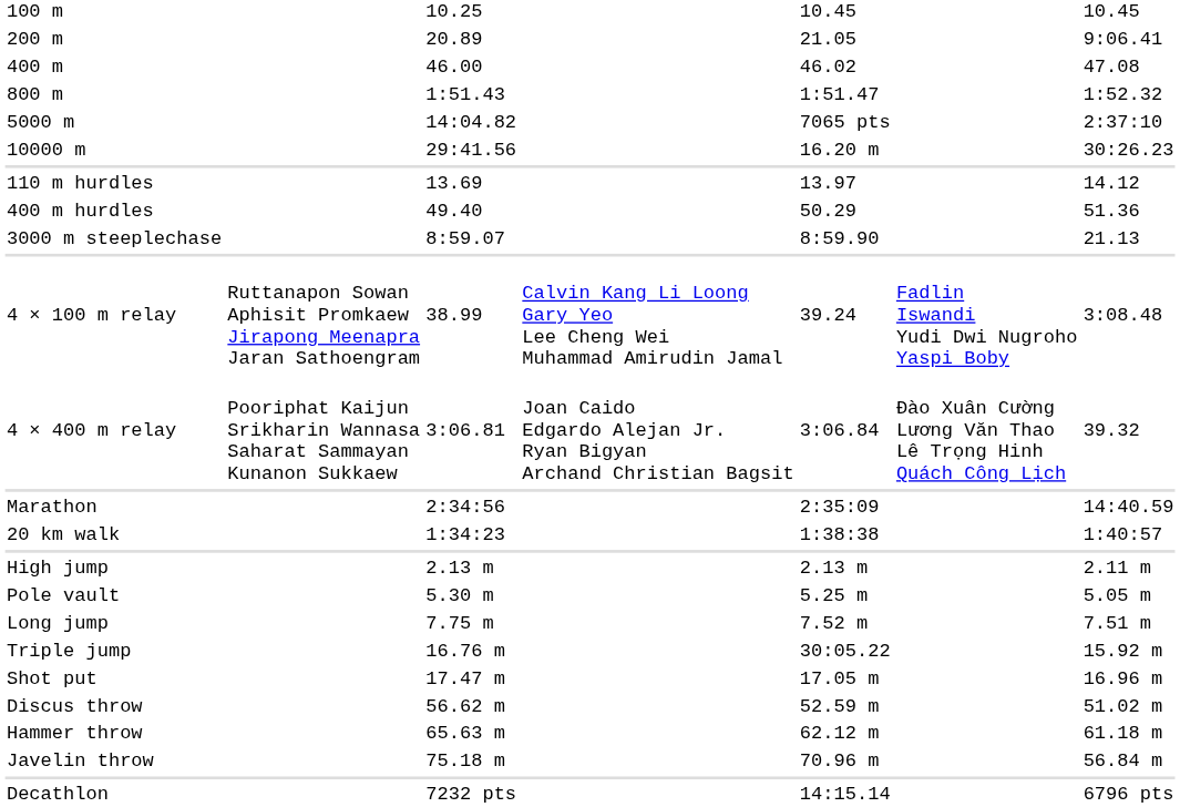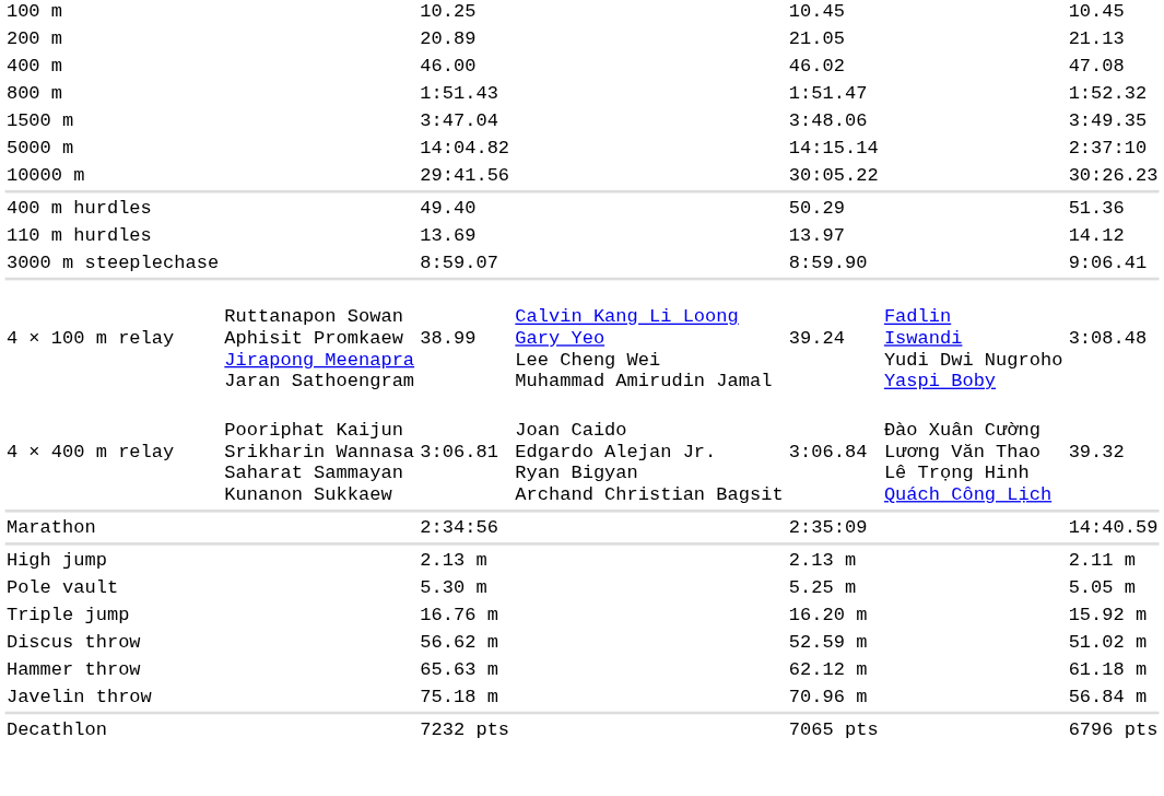200 m | column 7: 9:06.41 -> 21.13
+ row: 1500 m | 3:47.04 | 3:48.06 | 3:49.35
5000 m | column 5: 7065 pts -> 14:15.14
10000 m | column 5: 16.20 m -> 30:05.22
rows swapped: 110 m hurdles <-> 400 m hurdles
3000 m steeplechase | column 7: 21.13 -> 9:06.41
- row: 20 km walk | 1:34:23 | 1:38:38 | 1:40:57
- row: Long jump | 7.75 m | 7.52 m | 7.51 m
Triple jump | column 5: 30:05.22 -> 16.20 m
- row: Shot put | 17.47 m | 17.05 m | 16.96 m
Decathlon | column 5: 14:15.14 -> 7065 pts
